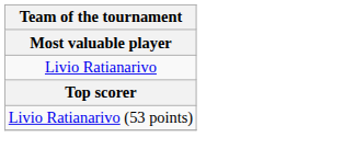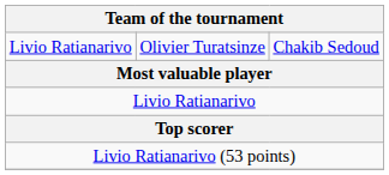+ row: Livio Ratianarivo | Olivier Turatsinze | Chakib Sedoud
